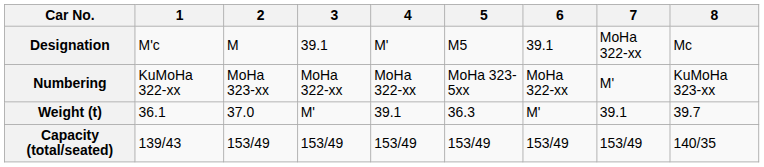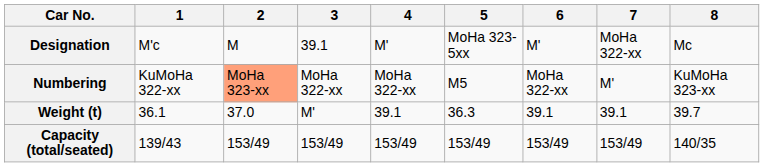Designation | 5: M5 -> MoHa 323-5xx
Designation | 6: 39.1 -> M'
Numbering | 2: no background -> lightsalmon background
Numbering | 5: MoHa 323-5xx -> M5
Weight (t) | 6: M' -> 39.1
